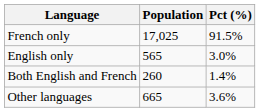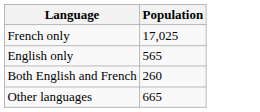- column: Pct (%) | 91.5% | 3.0% | 1.4% | 3.6%
